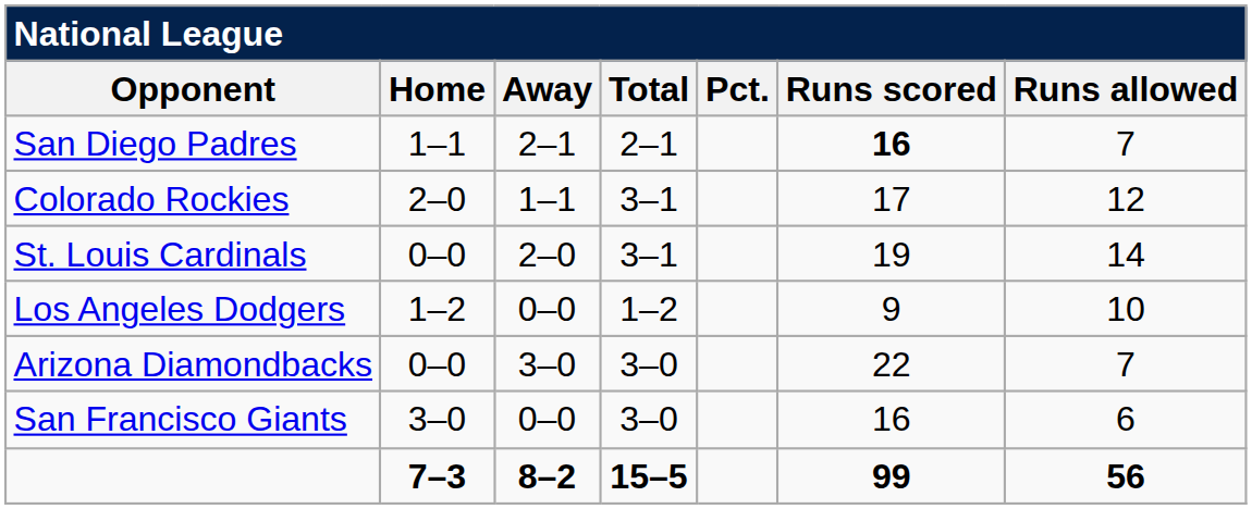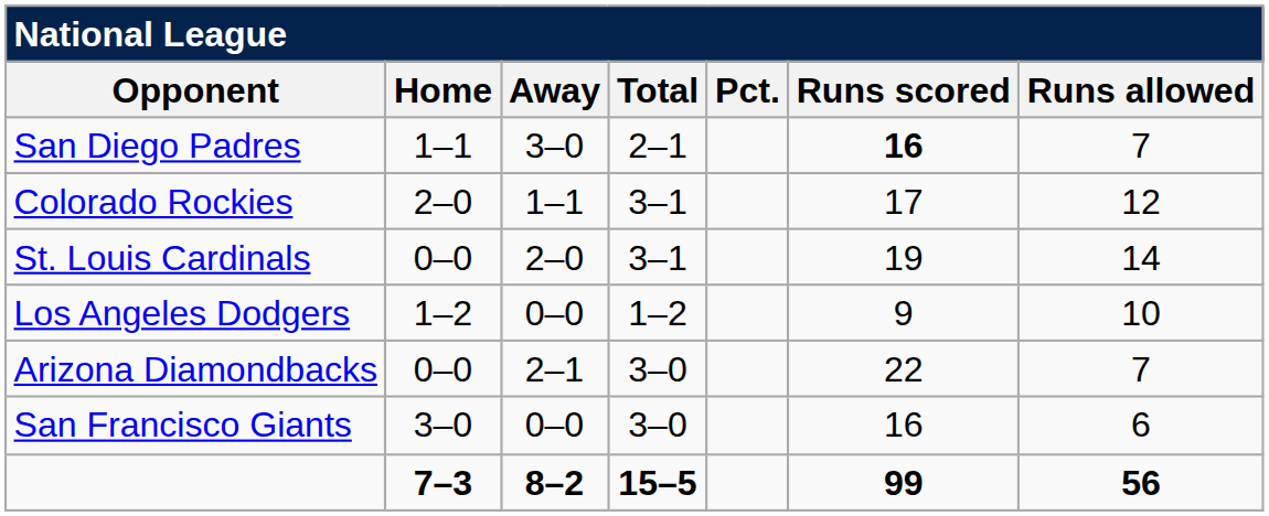San Diego Padres | Away: 2–1 -> 3–0
Arizona Diamondbacks | Away: 3–0 -> 2–1
